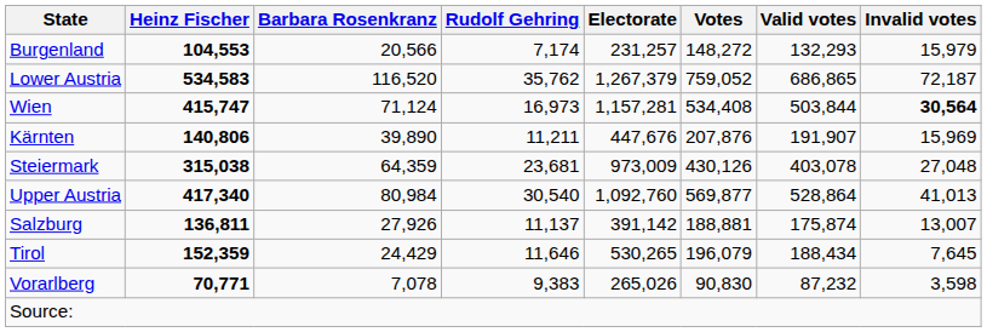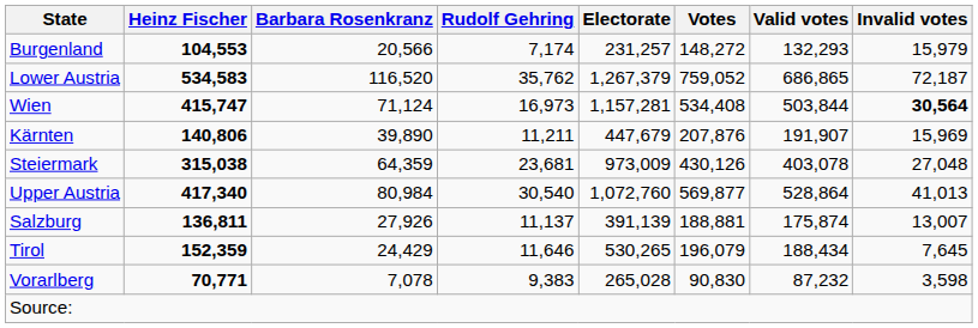Kärnten | Electorate: 447,676 -> 447,679
Upper Austria | Electorate: 1,092,760 -> 1,072,760
Salzburg | Electorate: 391,142 -> 391,139
Vorarlberg | Electorate: 265,026 -> 265,028
